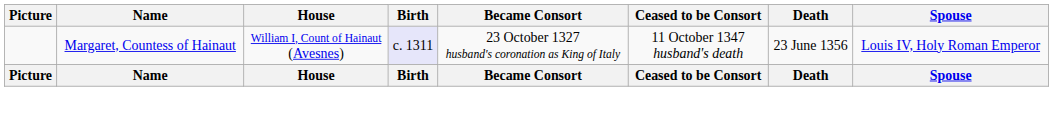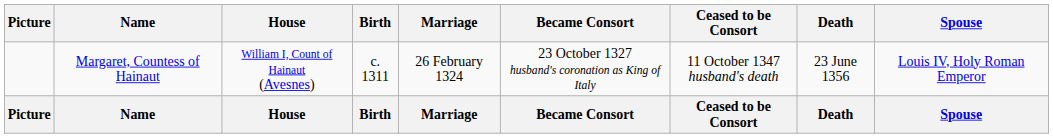+ column: Marriage | 26 February 1324 | Marriage
Margaret, Countess of Hainaut | Birth: lavender background -> no background
